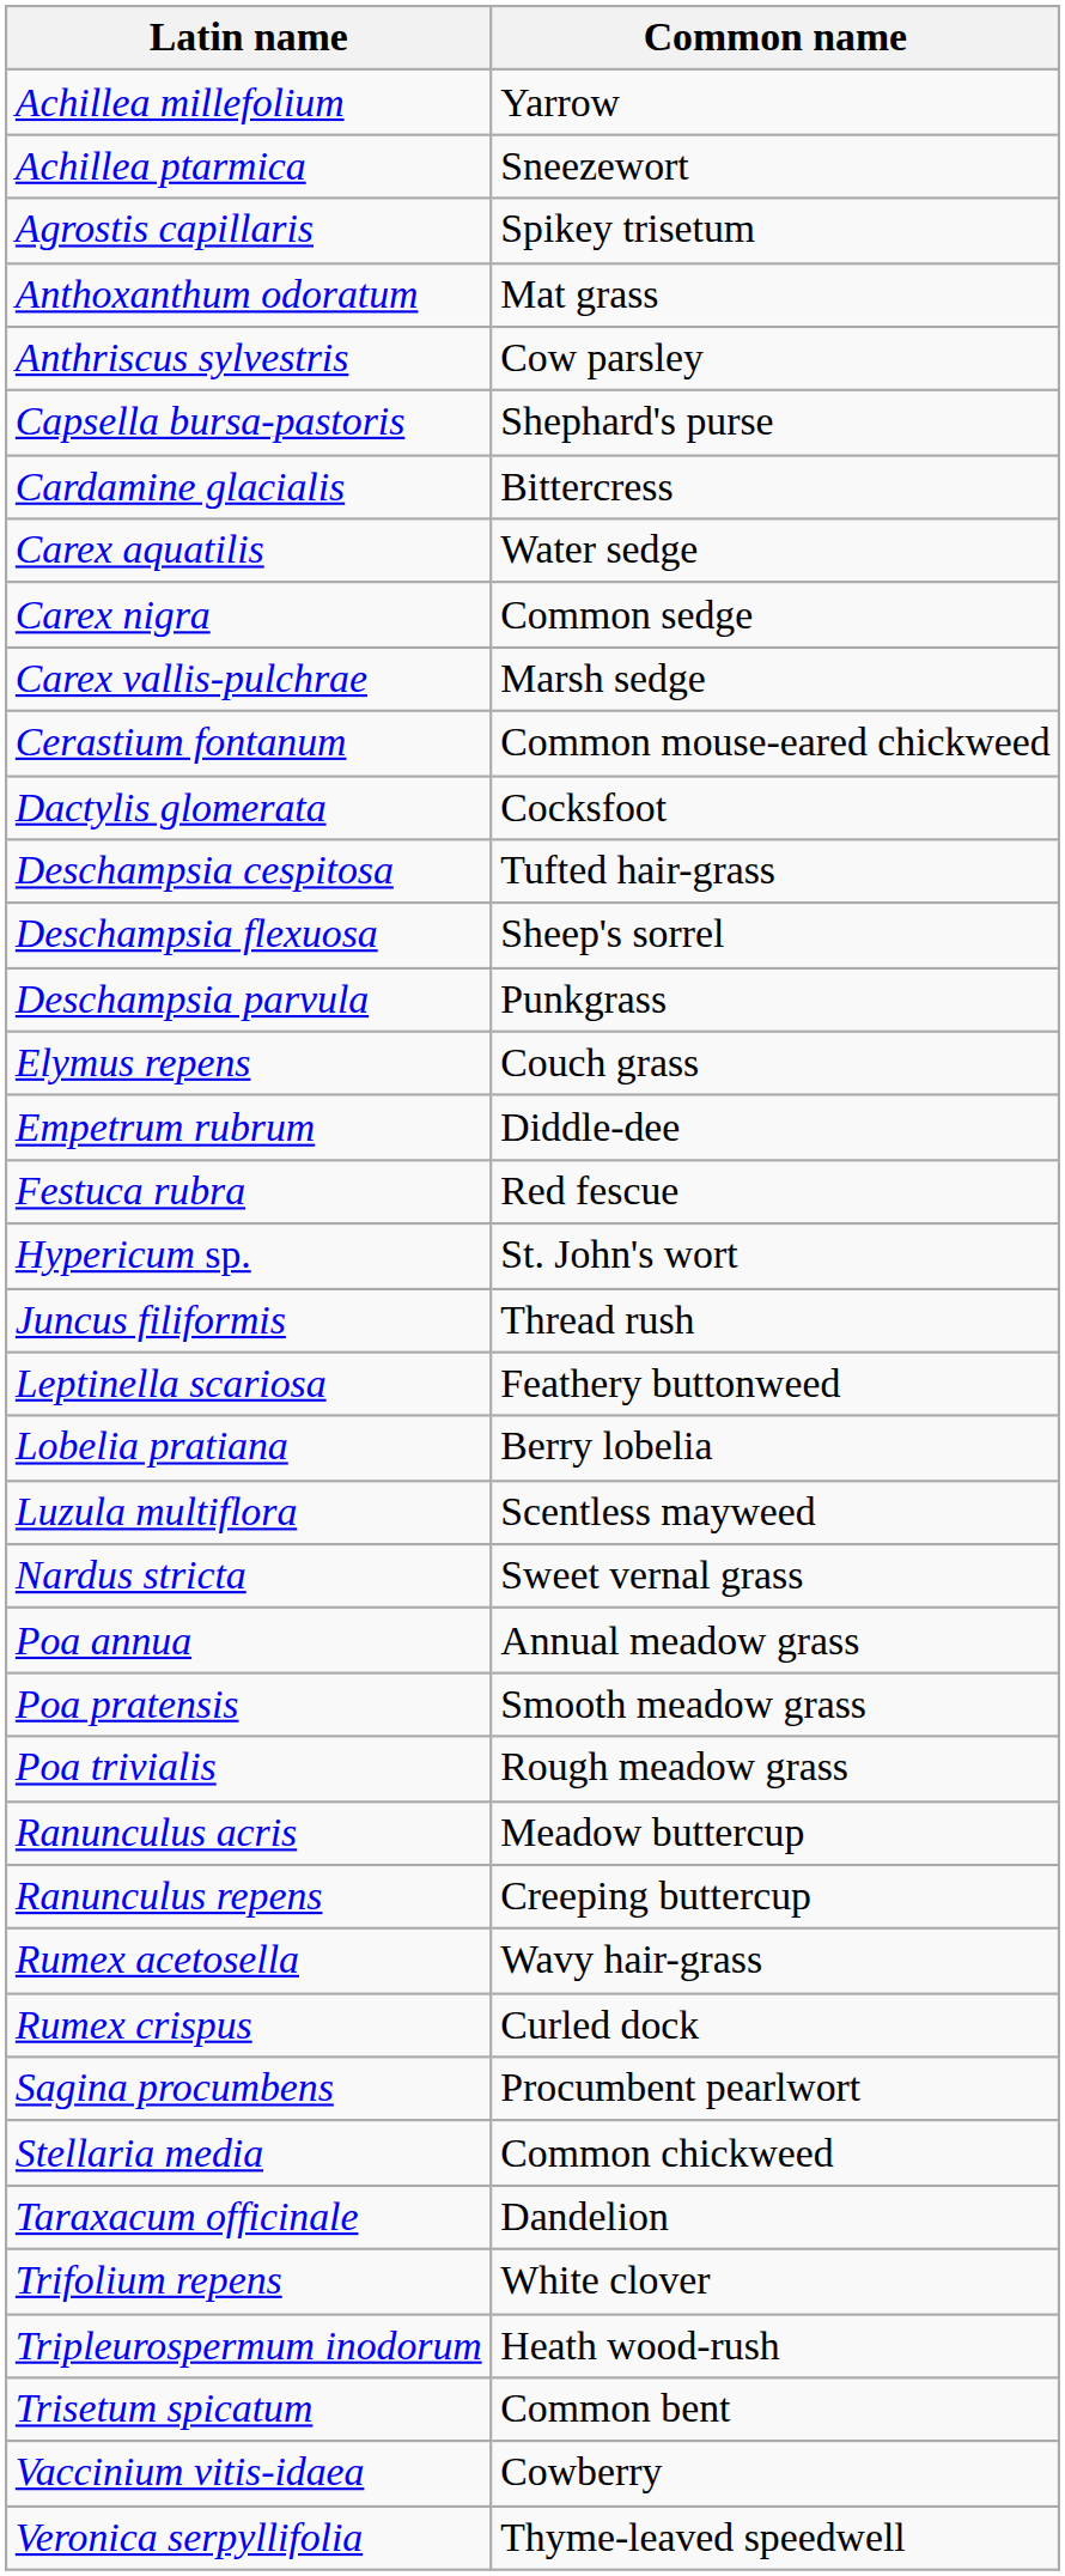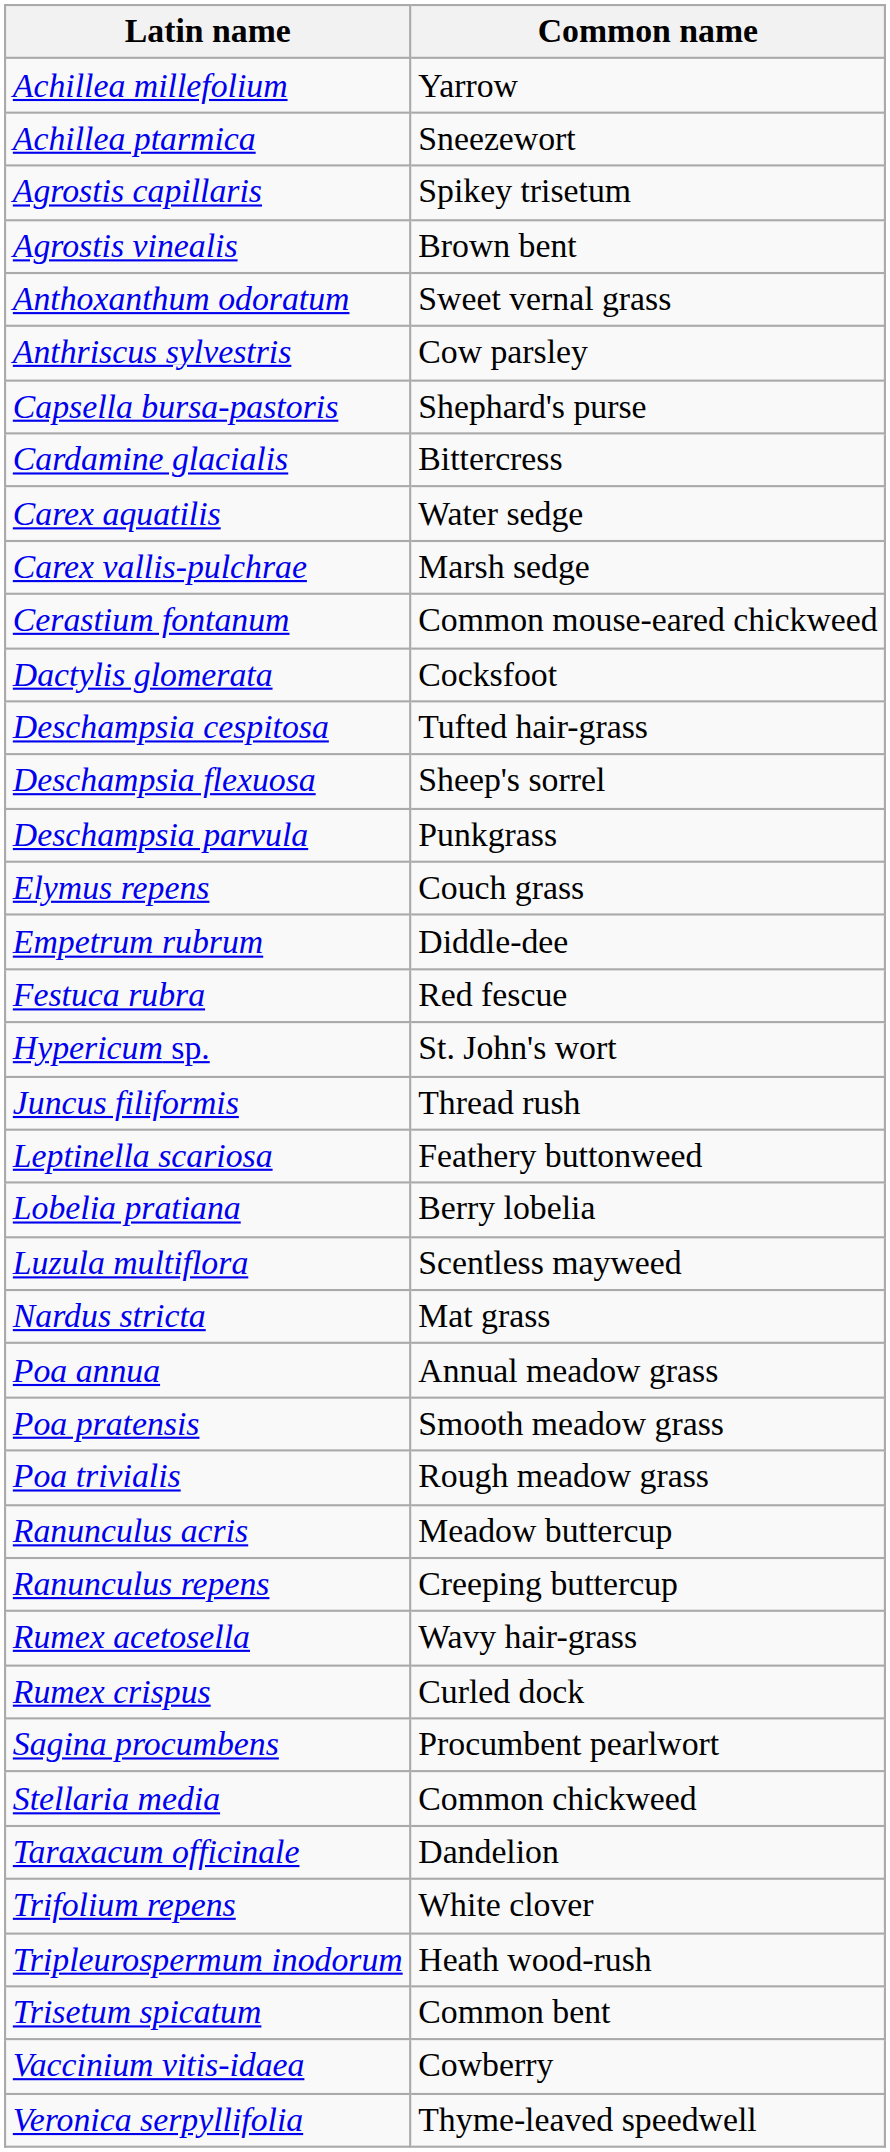+ row: Agrostis vinealis | Brown bent
Anthoxanthum odoratum | Common name: Mat grass -> Sweet vernal grass
- row: Carex nigra | Common sedge
Nardus stricta | Common name: Sweet vernal grass -> Mat grass
